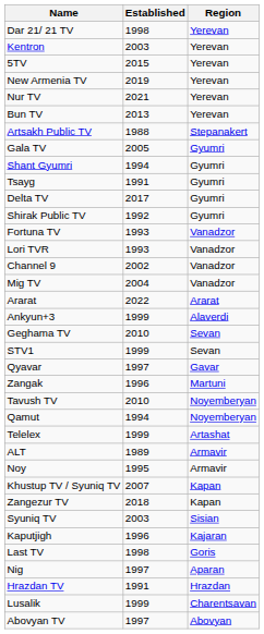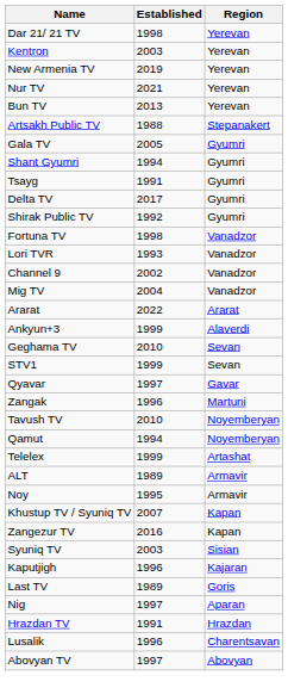- row: 5TV | 2015 | Yerevan
Fortuna TV | Established: 1993 -> 1998
Zangezur TV | Established: 2018 -> 2016
Last TV | Established: 1998 -> 1989
Lusalik | Established: 1999 -> 1996
